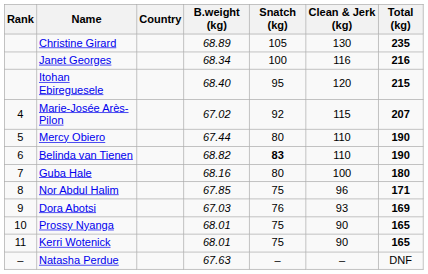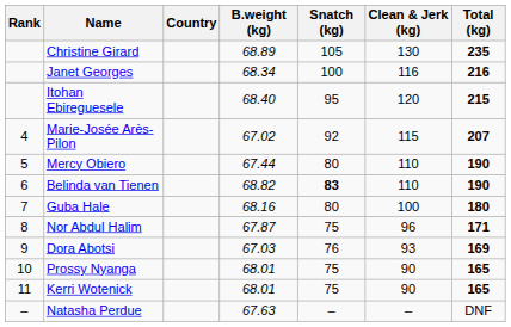Nor Abdul Halim | B.weight (kg): 67.85 -> 67.87
